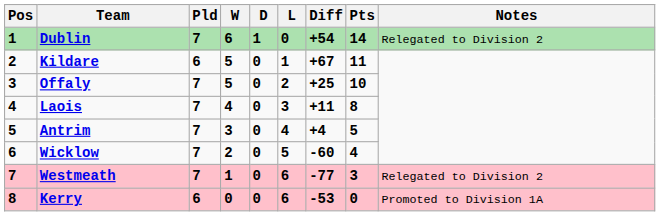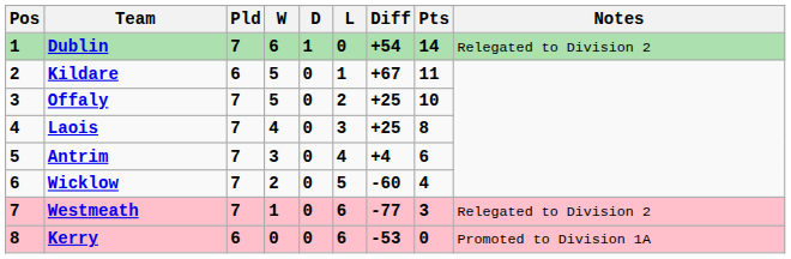Laois | Diff: +11 -> +25
Antrim | Pts: 5 -> 6
